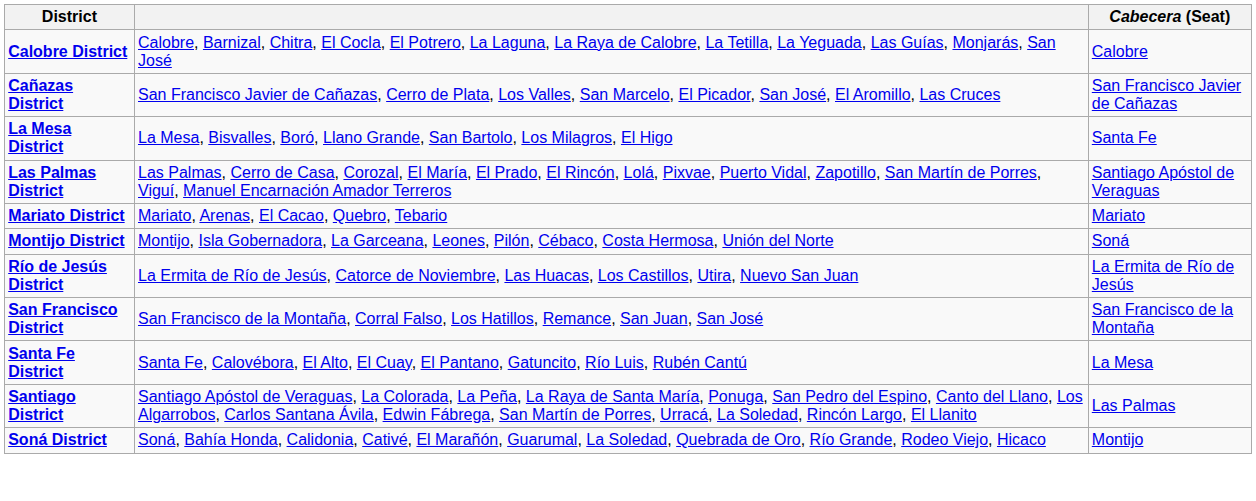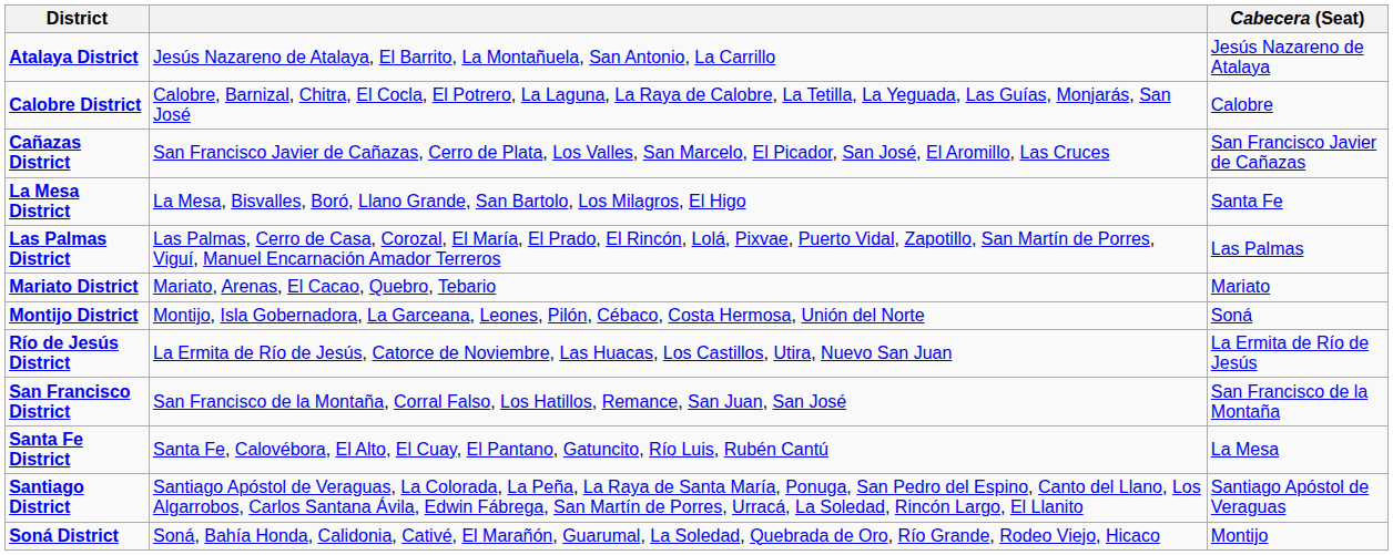+ row: Atalaya District | Jesús Nazareno de Atalaya, El Barrito, La Montañuela, San Antonio, La Carrillo | Jesús Nazareno de Atalaya
Las Palmas District | Cabecera (Seat): Santiago Apóstol de Veraguas -> Las Palmas
Santiago District | Cabecera (Seat): Las Palmas -> Santiago Apóstol de Veraguas
